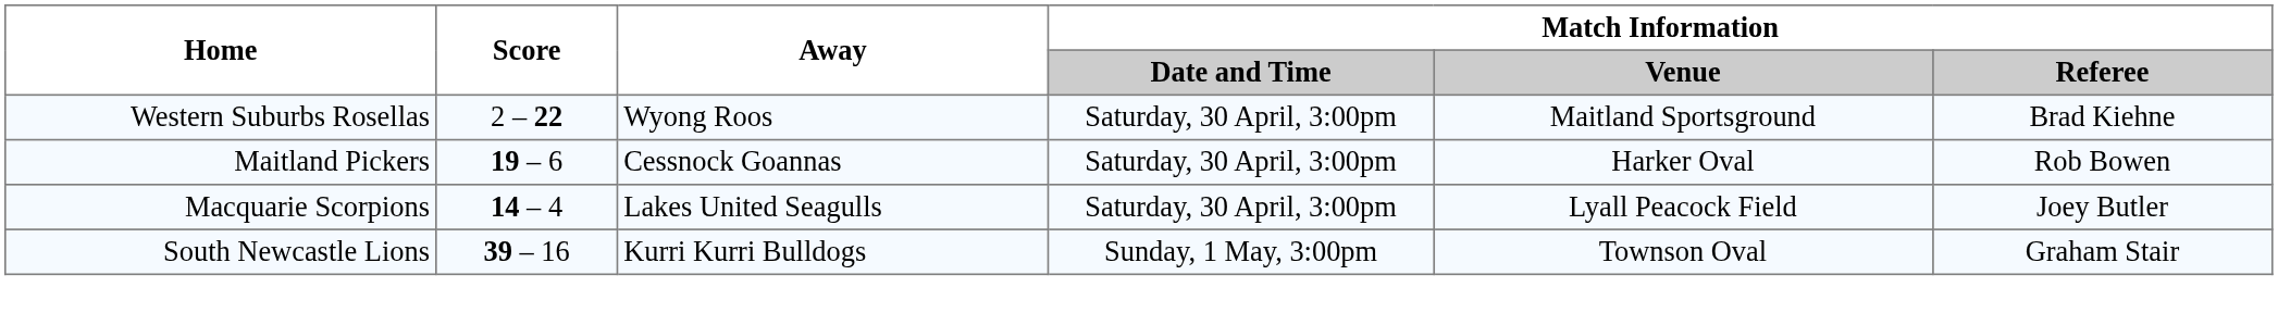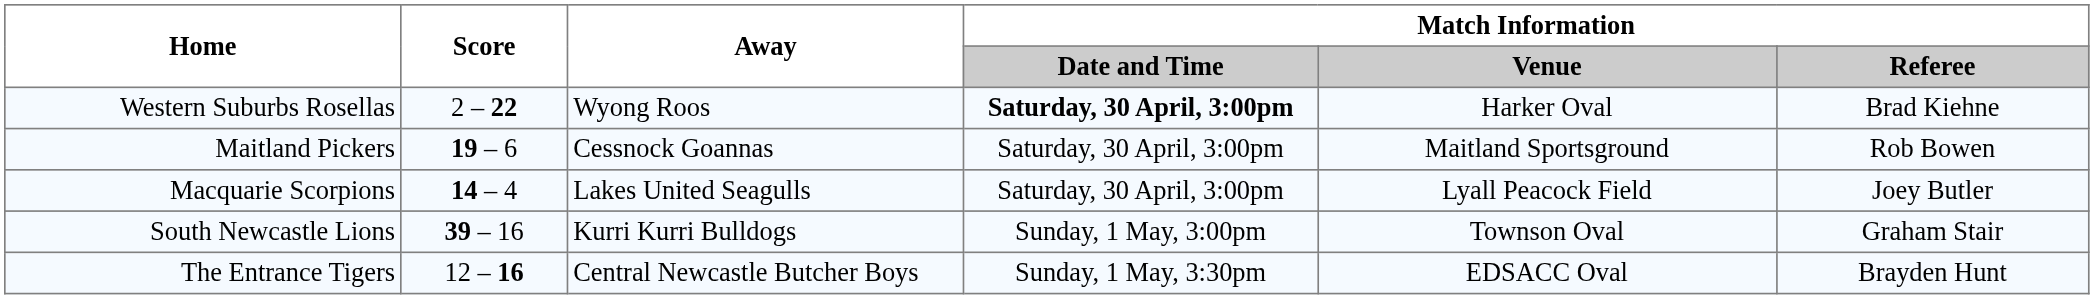Western Suburbs Rosellas | Match Information / Date and Time: normal -> bold
Western Suburbs Rosellas | Match Information / Venue: Maitland Sportsground -> Harker Oval
Maitland Pickers | Match Information / Venue: Harker Oval -> Maitland Sportsground
+ row: The Entrance Tigers | 12 – 16 | Central Newcastle Butcher Boys | Sunday, 1 May, 3:30pm | EDSACC Oval | Brayden Hunt
